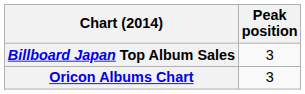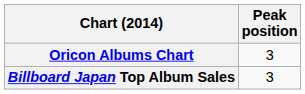rows swapped: Billboard Japan Top Album Sales <-> Oricon Albums Chart
